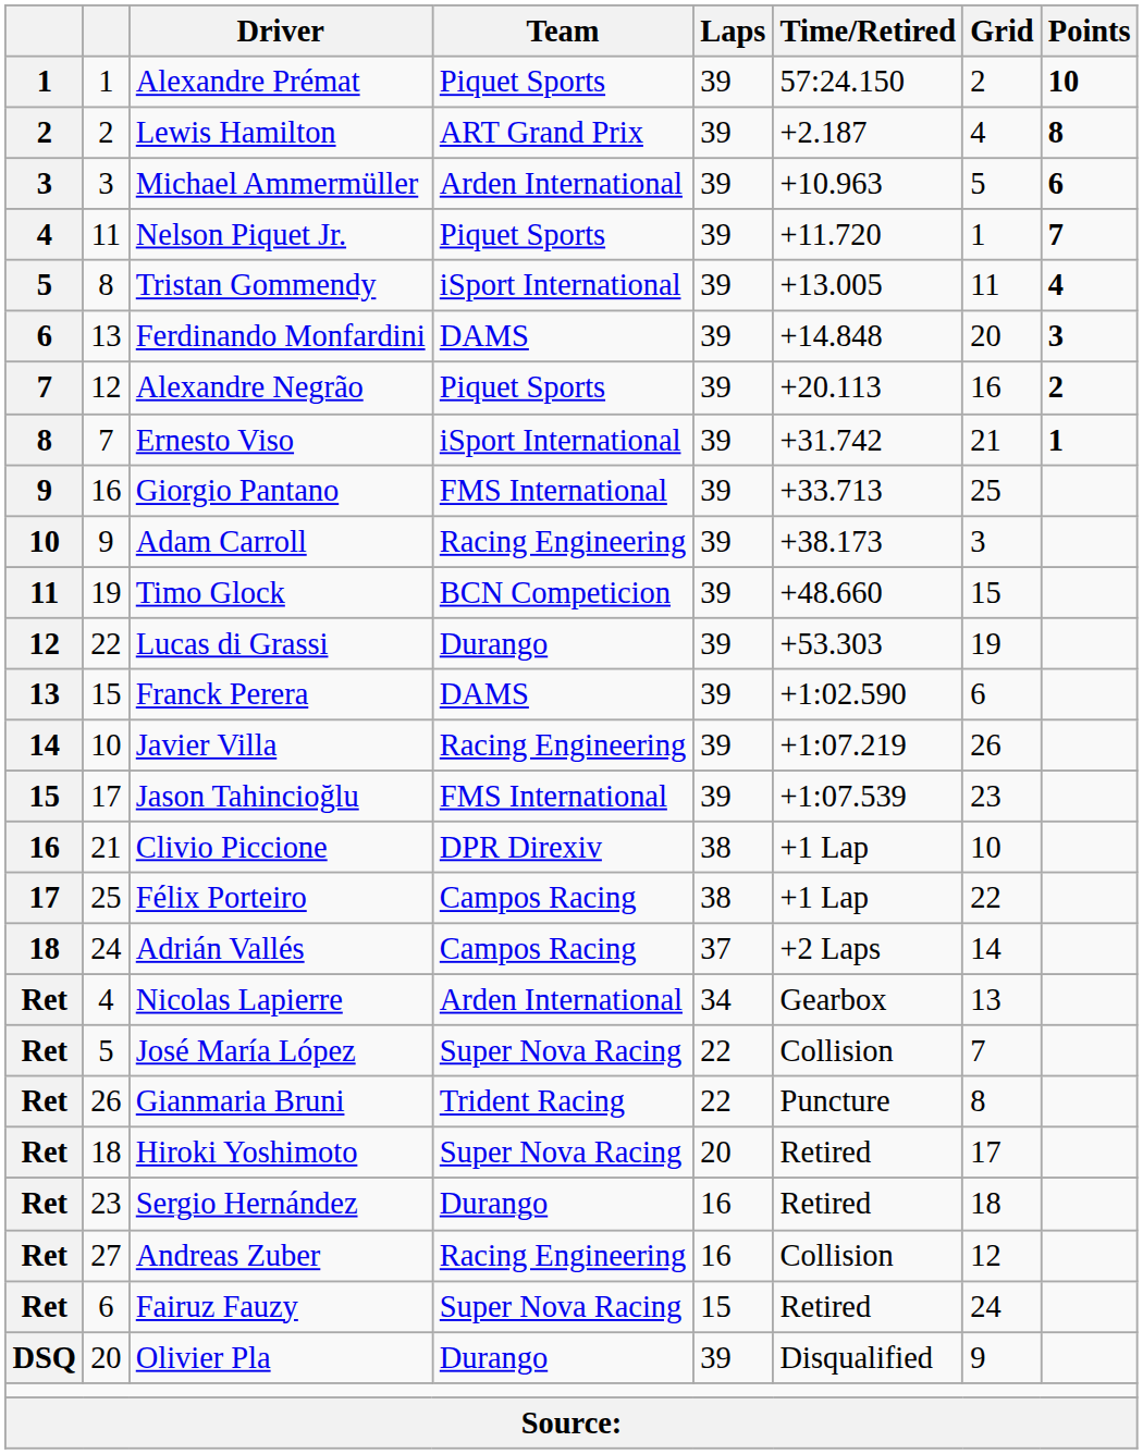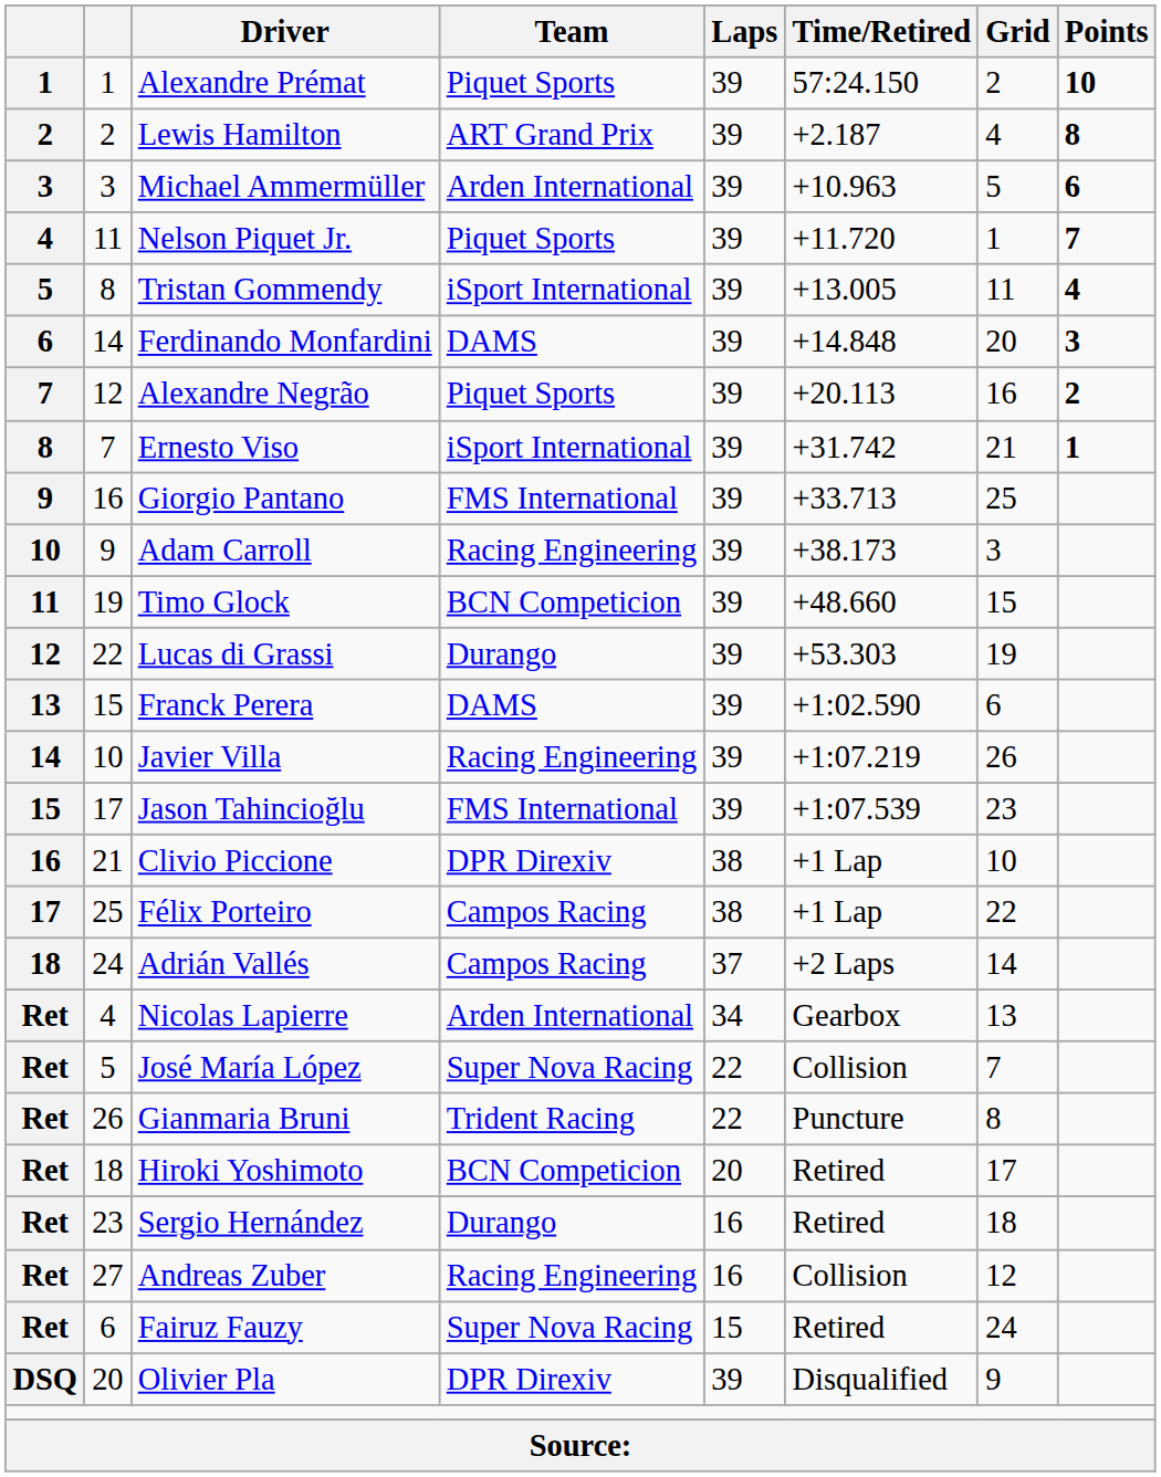Ferdinando Monfardini | column 2: 13 -> 14
Hiroki Yoshimoto | Team: Super Nova Racing -> BCN Competicion
Olivier Pla | Team: Durango -> DPR Direxiv
